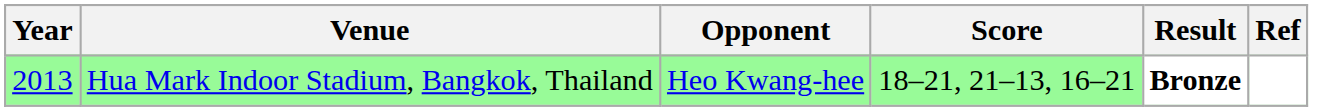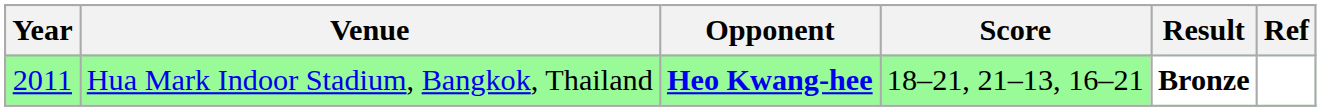Hua Mark Indoor Stadium, Bangkok, Thailand | Year: 2013 -> 2011
Hua Mark Indoor Stadium, Bangkok, Thailand | Opponent: normal -> bold
